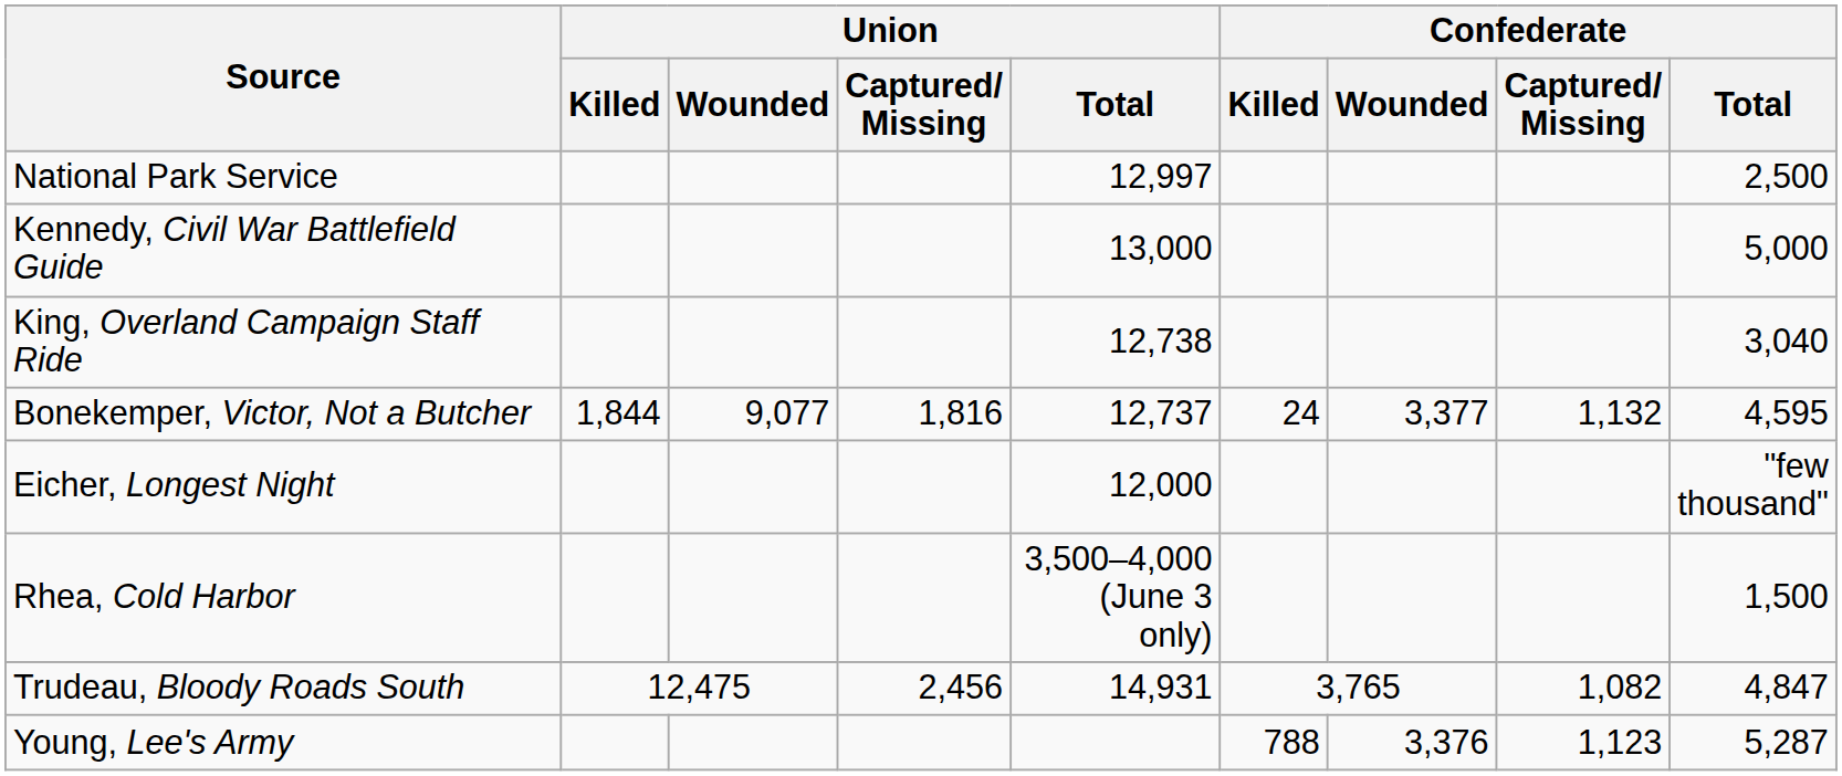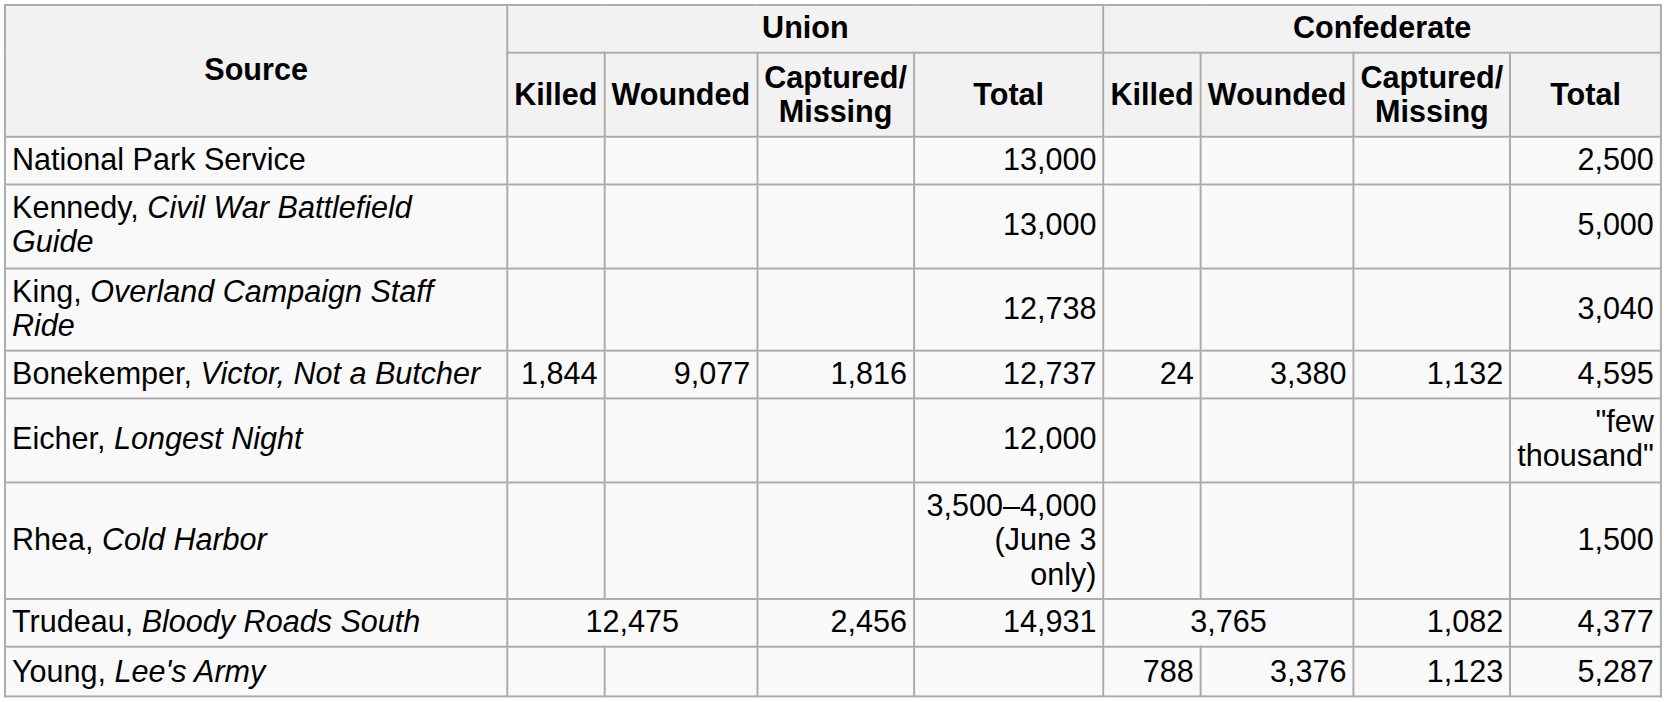National Park Service | Union / Total: 12,997 -> 13,000
Bonekemper, Victor, Not a Butcher | Confederate / Wounded: 3,377 -> 3,380
Trudeau, Bloody Roads South | Confederate / Total: 4,847 -> 4,377
